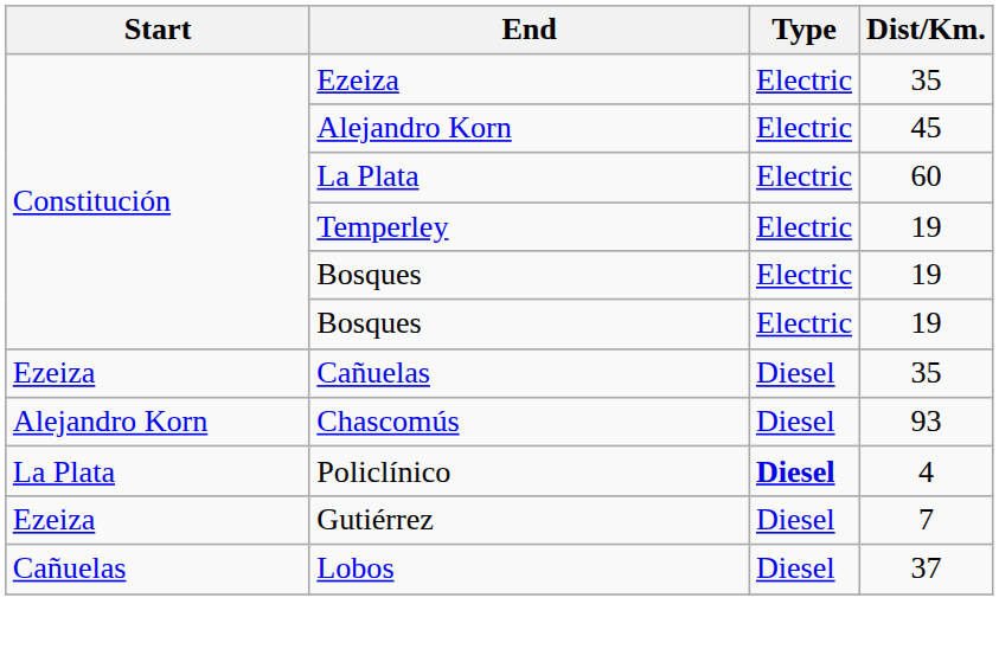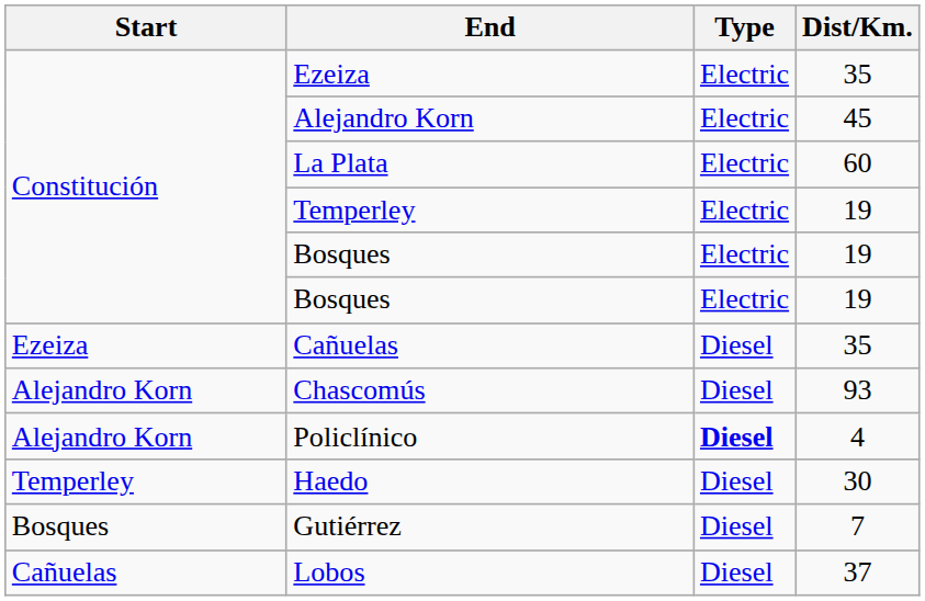Policlínico | Start: La Plata -> Alejandro Korn
+ row: Temperley | Haedo | Diesel | 30
Gutiérrez | Start: Ezeiza -> Bosques
